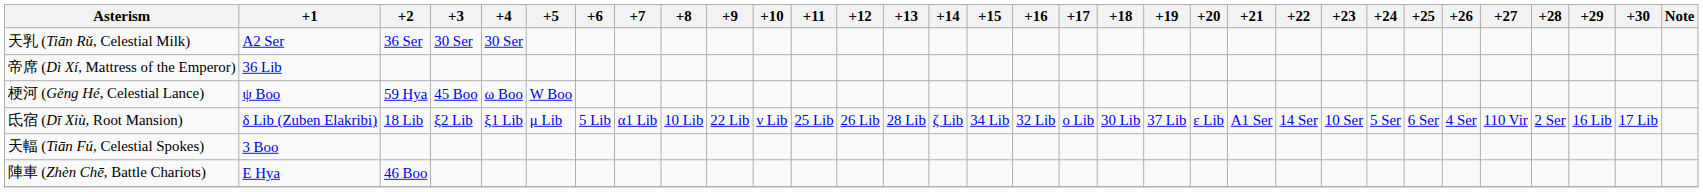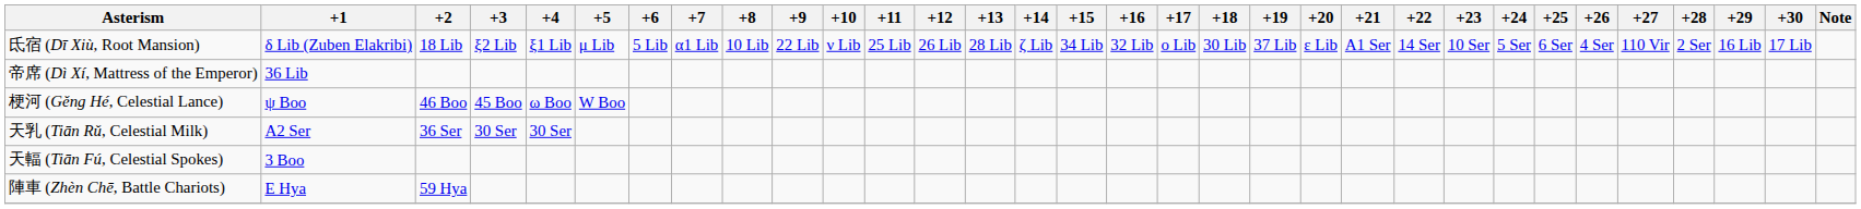rows swapped: 氐宿 (Dī Xiù, Root Mansion) <-> 天乳 (Tiān Rǔ, Celestial Milk)
梗河 (Gěng Hé, Celestial Lance) | +2: 59 Hya -> 46 Boo
陣車 (Zhèn Chē, Battle Chariots) | +2: 46 Boo -> 59 Hya
